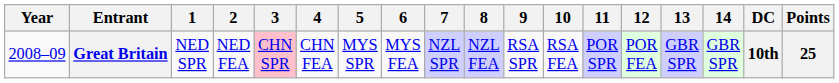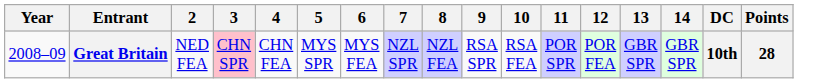- column: 1 | NED SPR
Great Britain | Points: 25 -> 28
